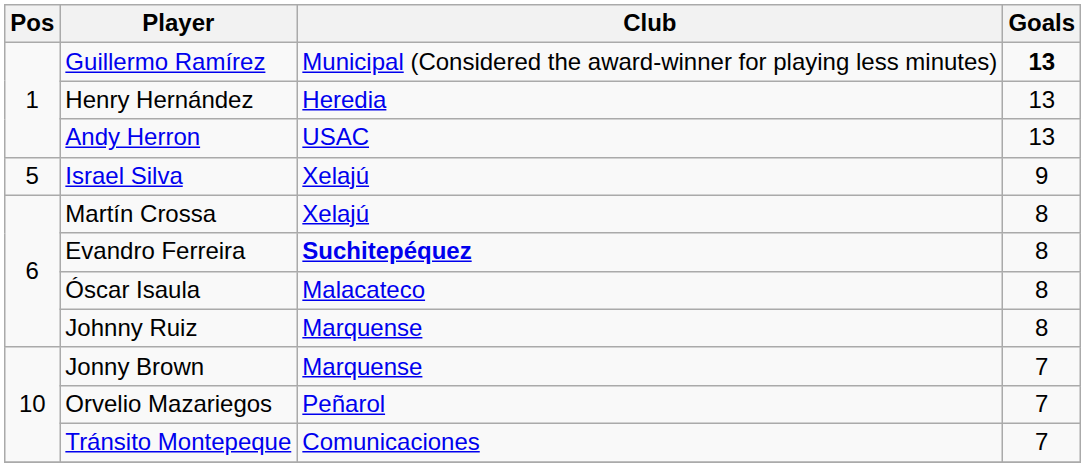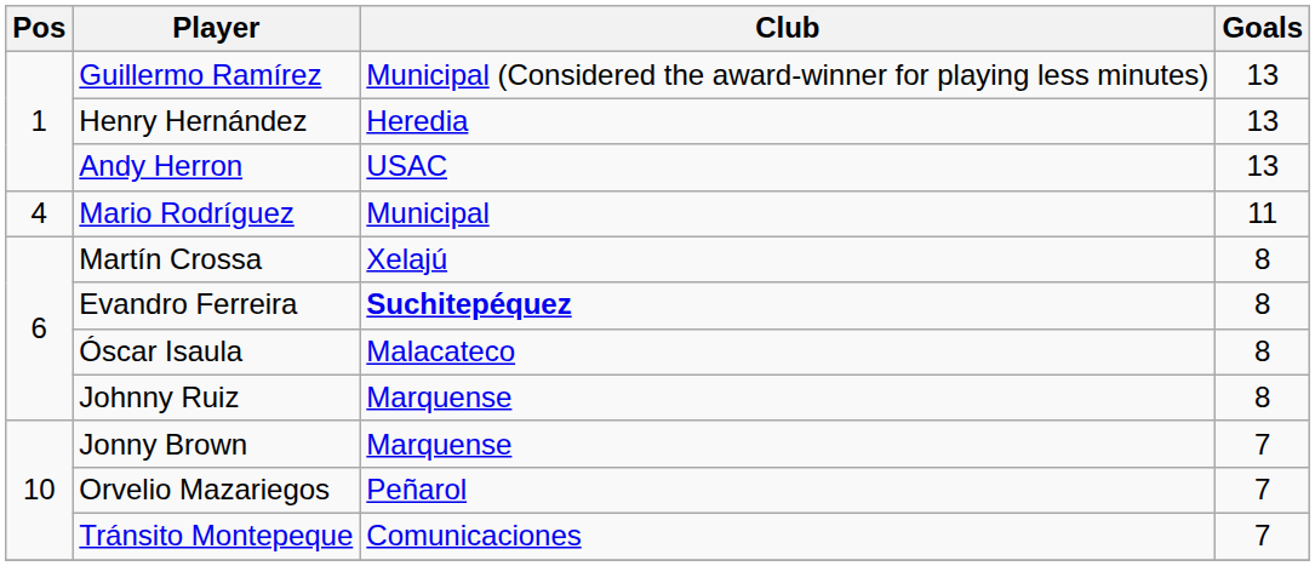Guillermo Ramírez | Goals: bold -> normal
+ row: 4 | Mario Rodríguez | Municipal | 11
- row: 5 | Israel Silva | Xelajú | 9
